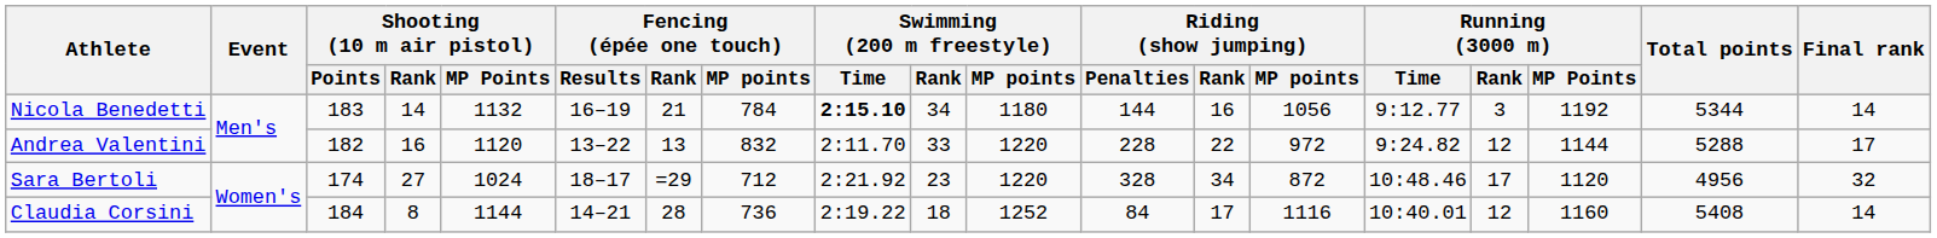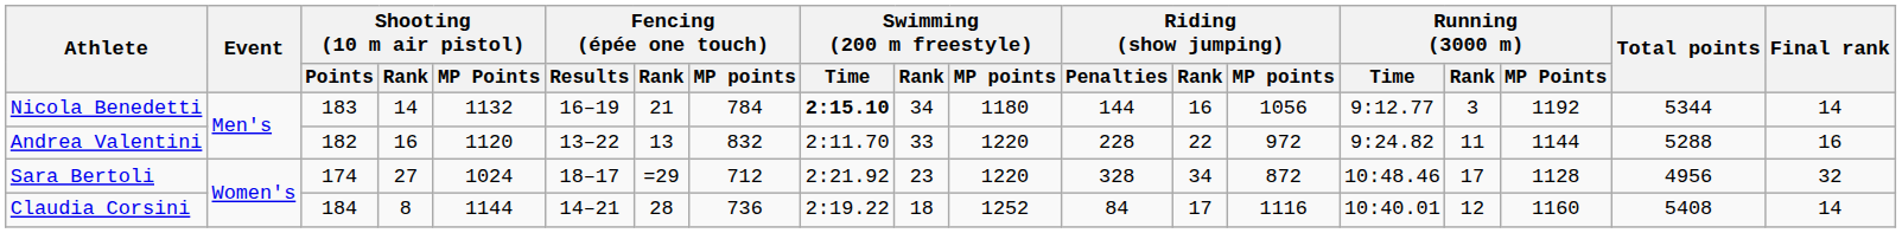Andrea Valentini | Running (3000 m) / Rank: 12 -> 11
Andrea Valentini | Final rank: 17 -> 16
Sara Bertoli | Running (3000 m) / MP Points: 1120 -> 1128
